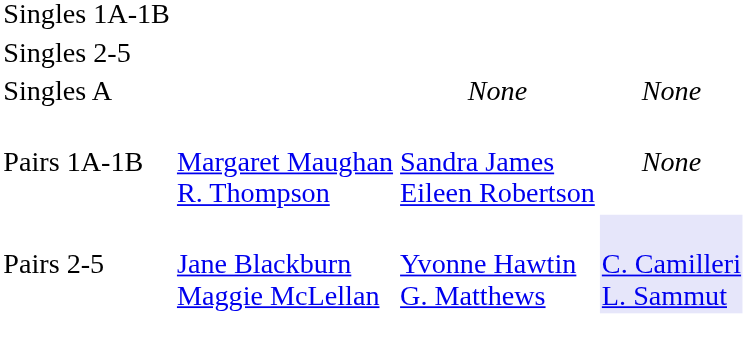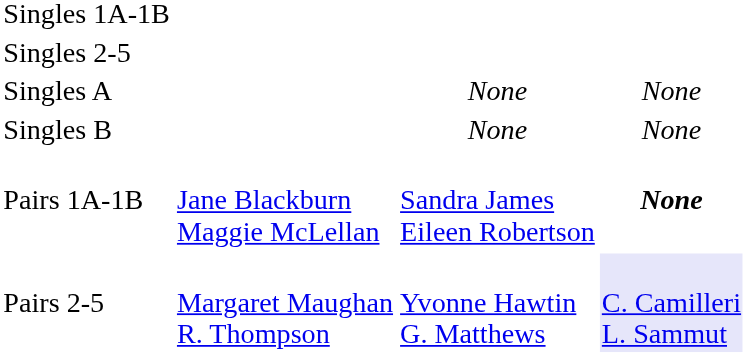+ row: Singles B | None | None
Pairs 1A-1B | column 2: Margaret Maughan R. Thompson -> Jane Blackburn Maggie McLellan
Pairs 1A-1B | column 4: normal -> bold
Pairs 2-5 | column 2: Jane Blackburn Maggie McLellan -> Margaret Maughan R. Thompson
